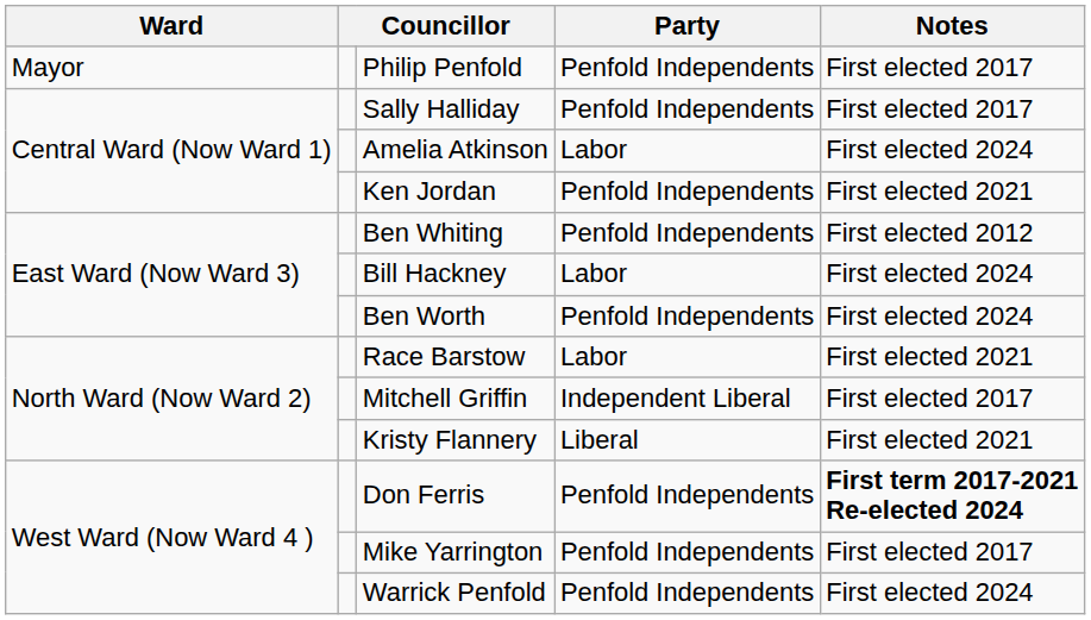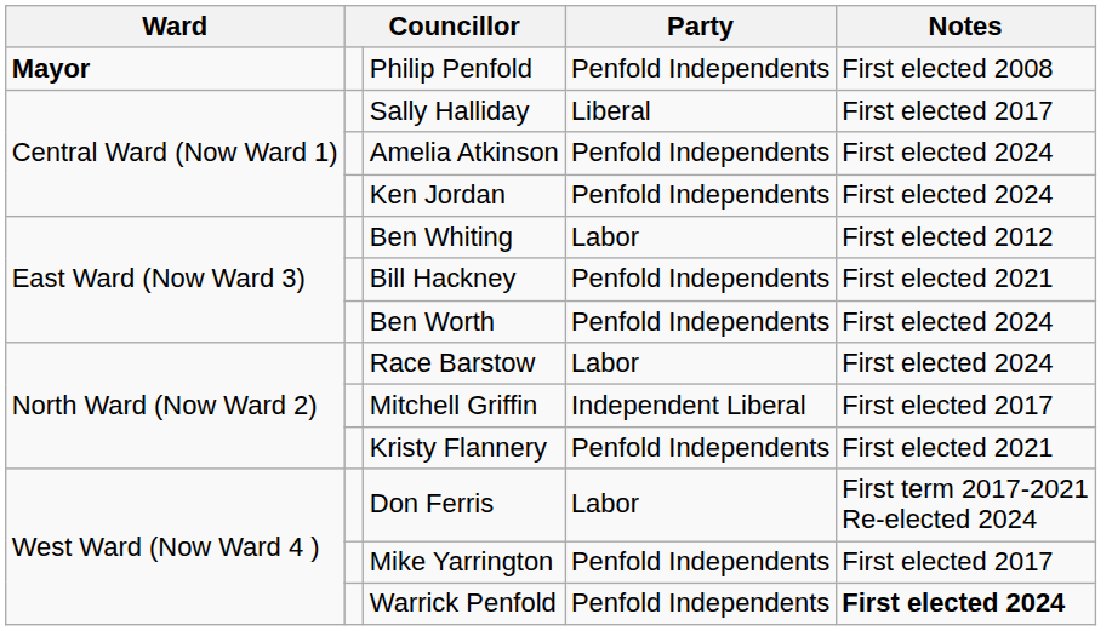Philip Penfold | Ward: normal -> bold
Philip Penfold | Notes: First elected 2017 -> First elected 2008
Sally Halliday | Party: Penfold Independents -> Liberal
Amelia Atkinson | Party: Labor -> Penfold Independents
Ken Jordan | Notes: First elected 2021 -> First elected 2024
Ben Whiting | Party: Penfold Independents -> Labor
Bill Hackney | Party: Labor -> Penfold Independents
Bill Hackney | Notes: First elected 2024 -> First elected 2021
Race Barstow | Notes: First elected 2021 -> First elected 2024
Kristy Flannery | Party: Liberal -> Penfold Independents
Don Ferris | Party: Penfold Independents -> Labor
Don Ferris | Notes: bold -> normal
Warrick Penfold | Notes: normal -> bold
